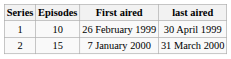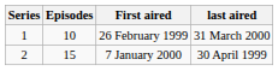26 February 1999 | last aired: 30 April 1999 -> 31 March 2000
7 January 2000 | last aired: 31 March 2000 -> 30 April 1999
